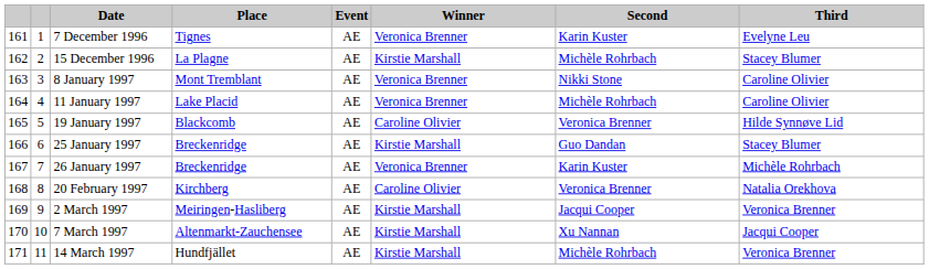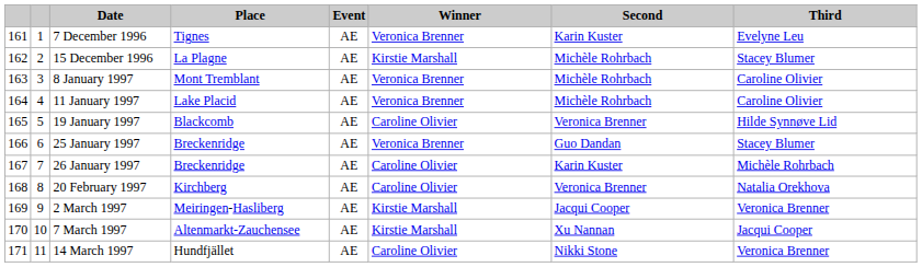8 January 1997 | Second: Nikki Stone -> Michèle Rohrbach
25 January 1997 | Winner: Kirstie Marshall -> Veronica Brenner
26 January 1997 | Winner: Veronica Brenner -> Caroline Olivier
14 March 1997 | Winner: Kirstie Marshall -> Caroline Olivier
14 March 1997 | Second: Michèle Rohrbach -> Nikki Stone
